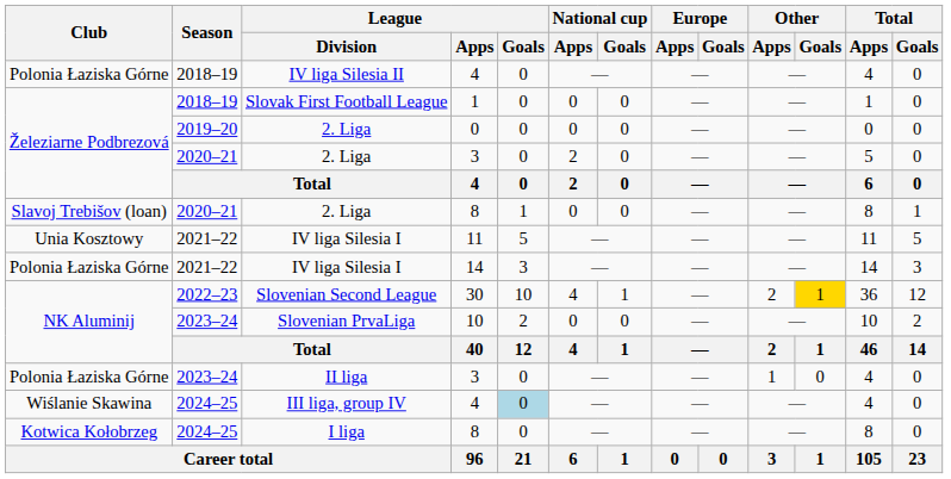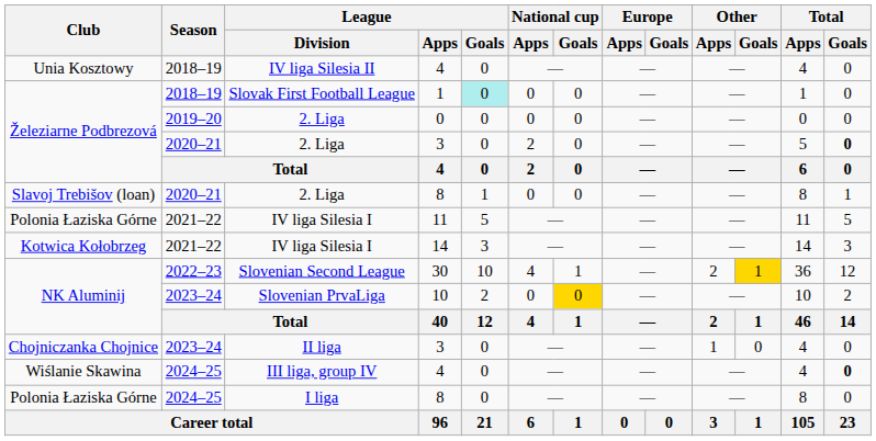IV liga Silesia II | Club: Polonia Łaziska Górne -> Unia Kosztowy
Slovak First Football League | League / Goals: no background -> paleturquoise background
2. Liga / 3 | Total / Goals: normal -> bold
IV liga Silesia I / 11 | Club: Unia Kosztowy -> Polonia Łaziska Górne
IV liga Silesia I / 14 | Club: Polonia Łaziska Górne -> Kotwica Kołobrzeg
Slovenian PrvaLiga | National cup / Goals: no background -> gold background
II liga | Club: Polonia Łaziska Górne -> Chojniczanka Chojnice
III liga, group IV | League / Goals: lightblue background -> no background
III liga, group IV | Total / Goals: normal -> bold
I liga | Club: Kotwica Kołobrzeg -> Polonia Łaziska Górne
